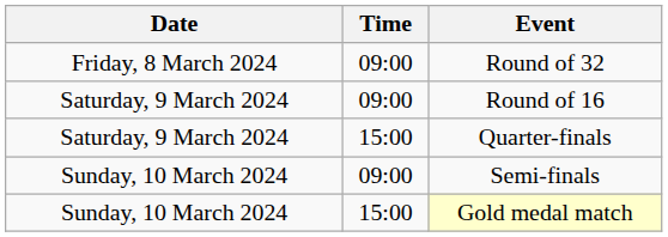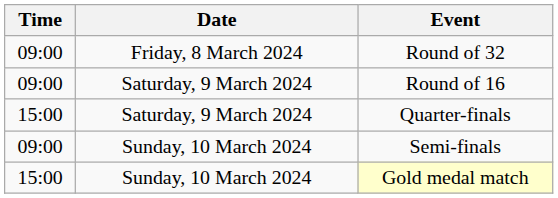columns swapped: Date <-> Time
